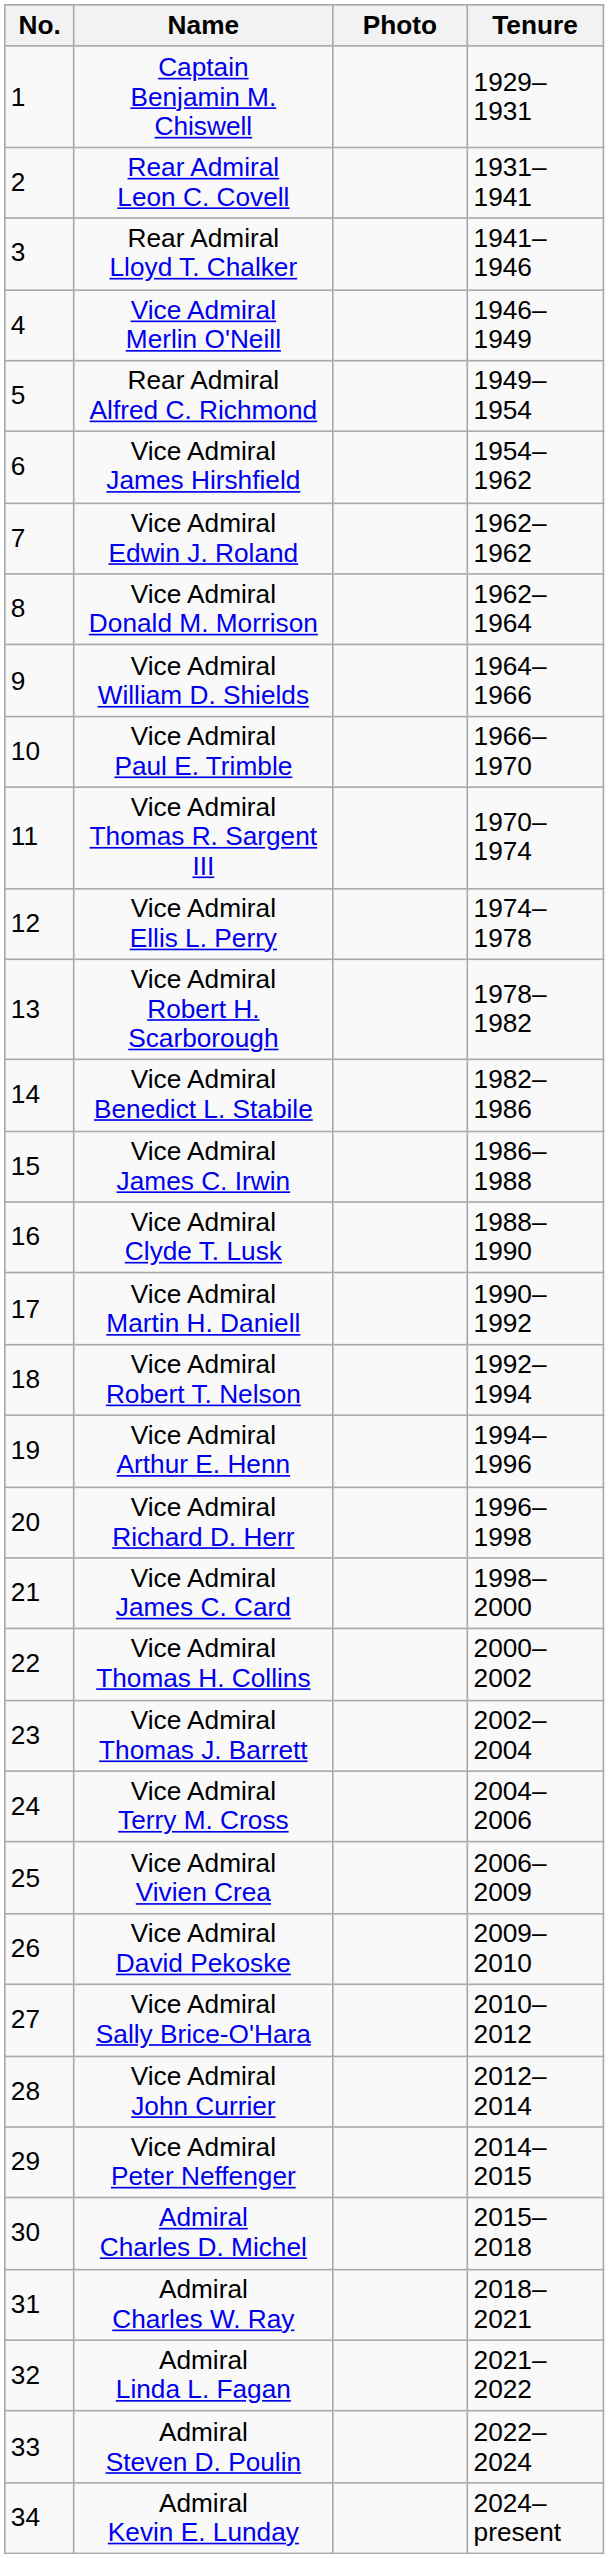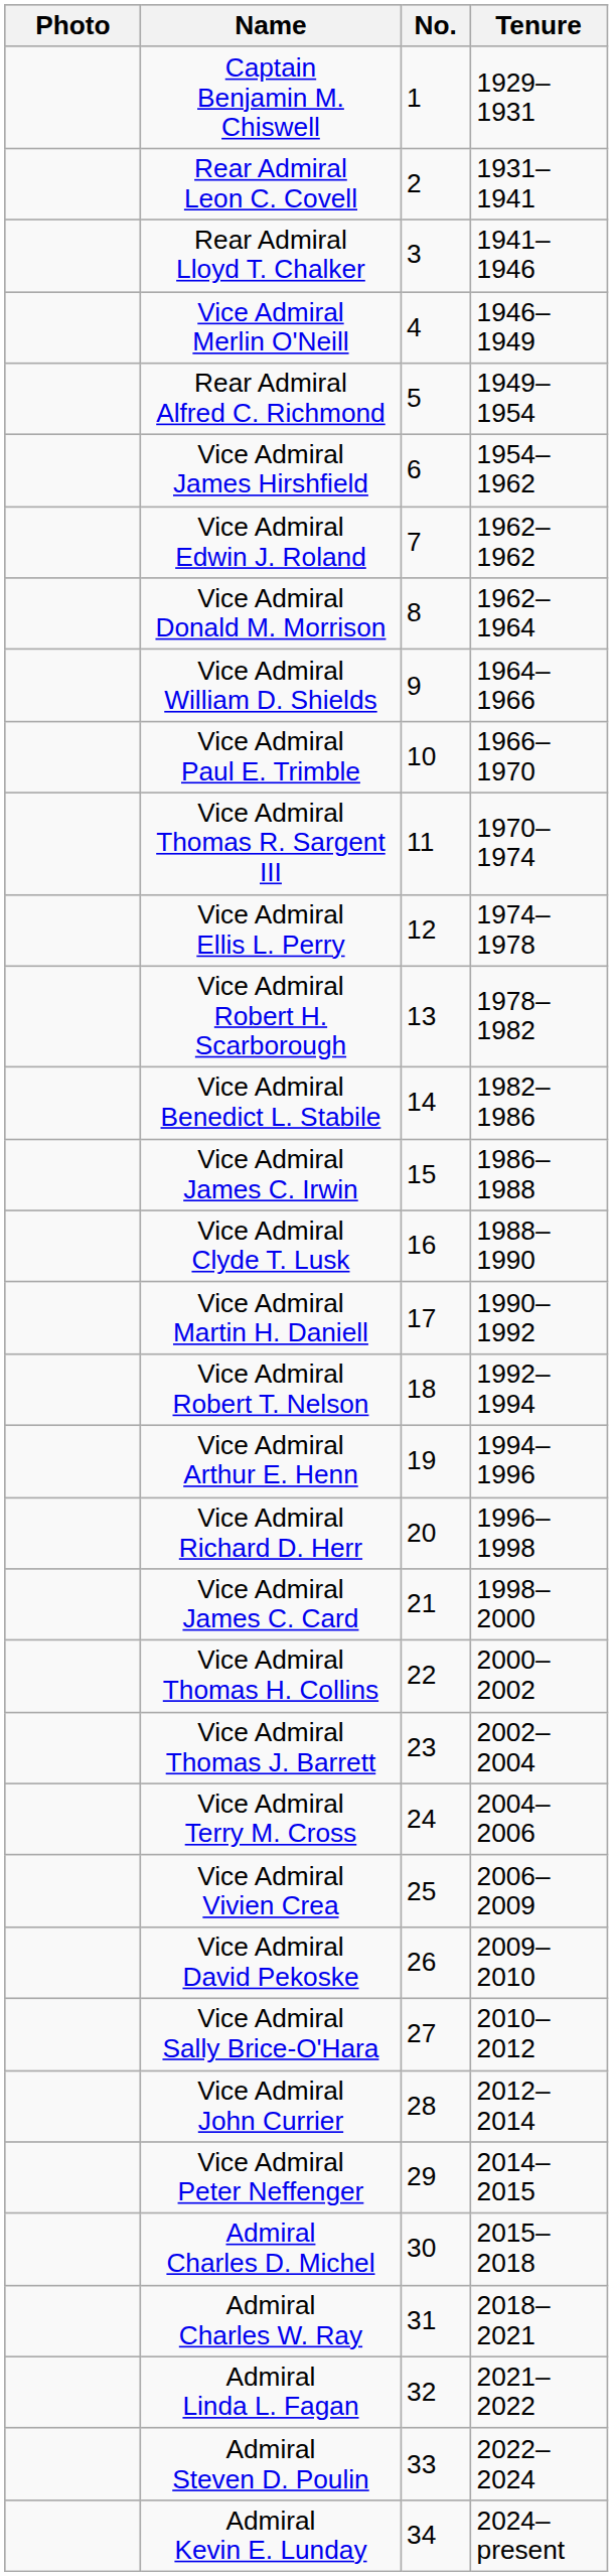columns swapped: No. <-> Photo
